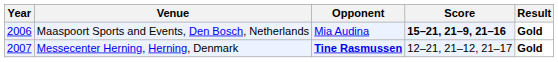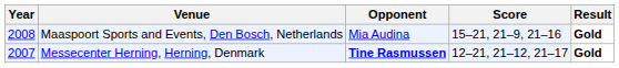Maaspoort Sports and Events, Den Bosch, Netherlands | Year: 2006 -> 2008
Maaspoort Sports and Events, Den Bosch, Netherlands | Score: bold -> normal
